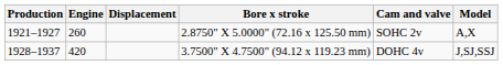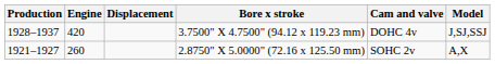rows swapped: 2.8750" X 5.0000" (72.16 x 125.50 mm) <-> 3.7500" X 4.7500" (94.12 x 119.23 mm)
